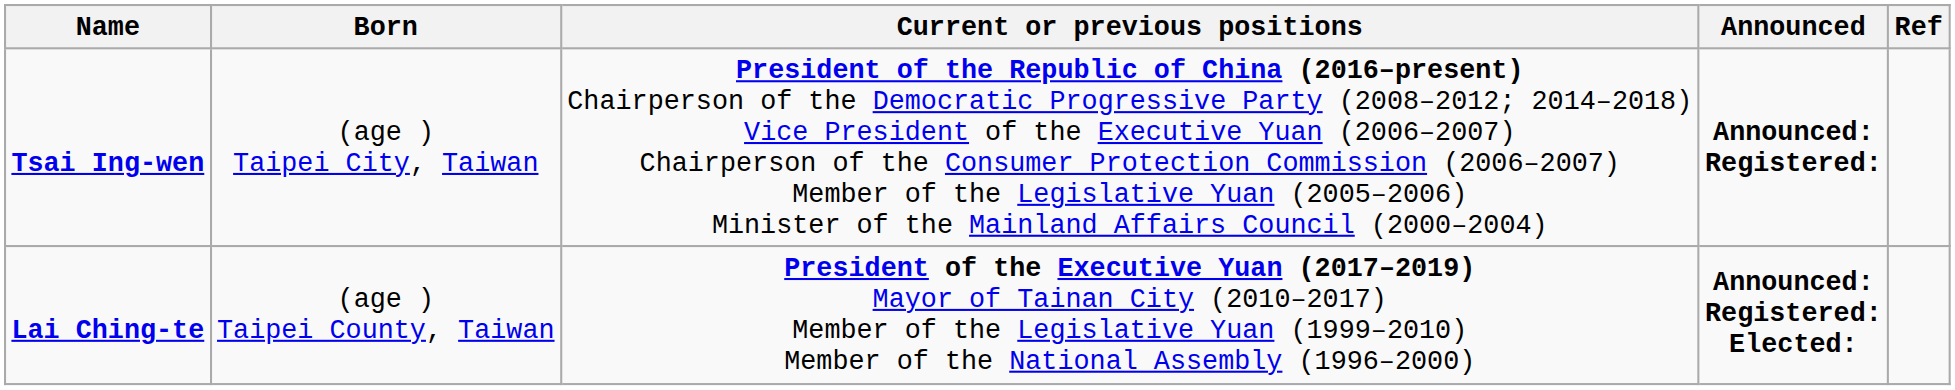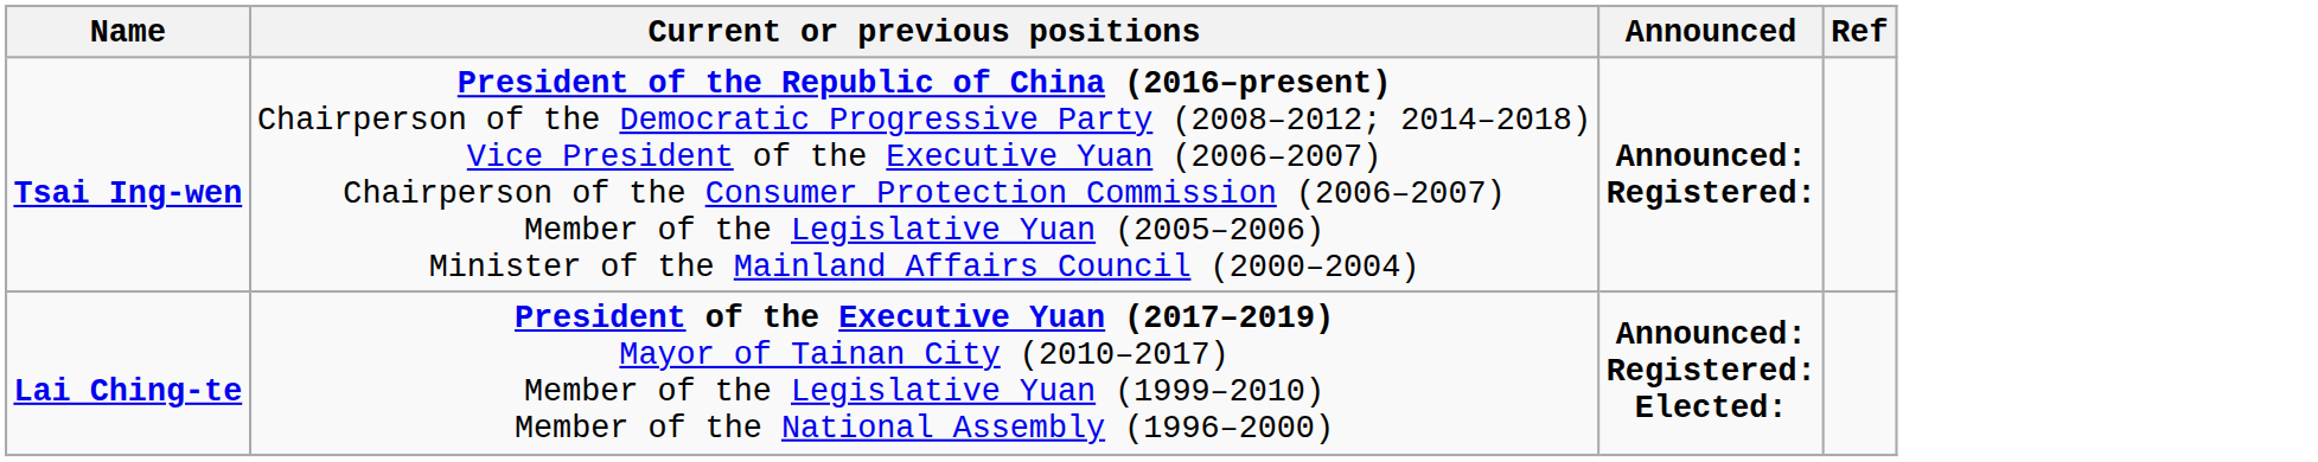- column: Born | (age ) Taipei City, Taiwan | (age ) Taipei County, Taiwan
